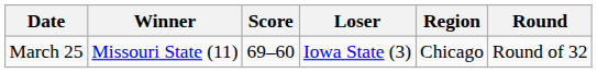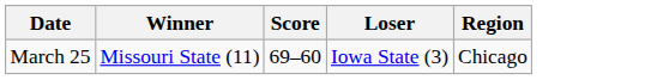- column: Round | Round of 32
